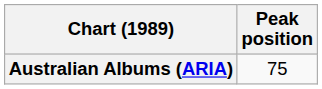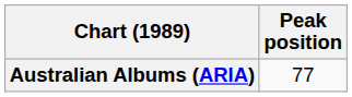Australian Albums (ARIA) | Peak position: 75 -> 77
